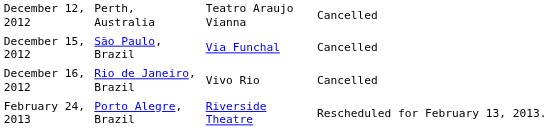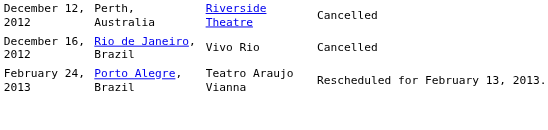December 12, 2012 | column 3: Teatro Araujo Vianna -> Riverside Theatre
- row: December 15, 2012 | São Paulo, Brazil | Via Funchal | Cancelled
February 24, 2013 | column 3: Riverside Theatre -> Teatro Araujo Vianna
